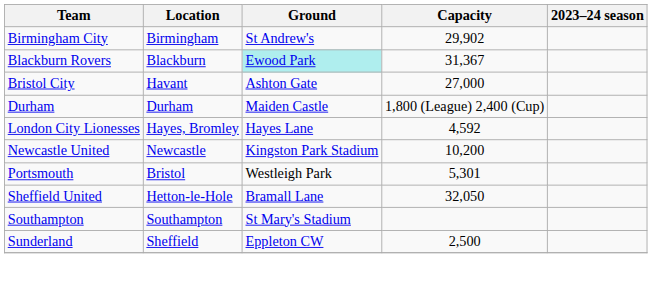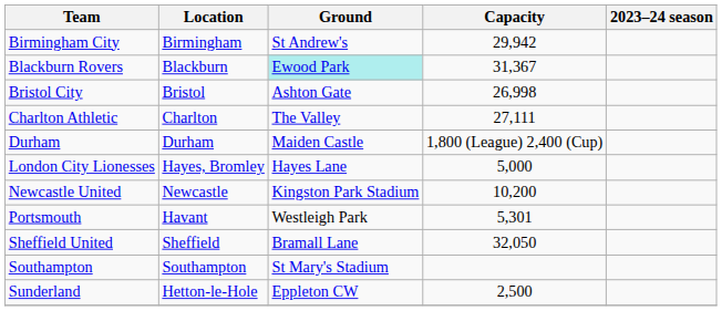Birmingham City | Capacity: 29,902 -> 29,942
Bristol City | Location: Havant -> Bristol
Bristol City | Capacity: 27,000 -> 26,998
+ row: Charlton Athletic | Charlton | The Valley | 27,111
London City Lionesses | Capacity: 4,592 -> 5,000
Portsmouth | Location: Bristol -> Havant
Sheffield United | Location: Hetton-le-Hole -> Sheffield
Sunderland | Location: Sheffield -> Hetton-le-Hole
